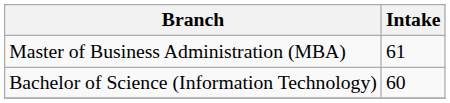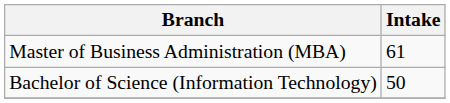Bachelor of Science (Information Technology) | Intake: 60 -> 50
